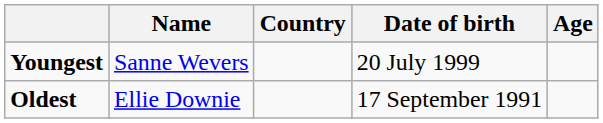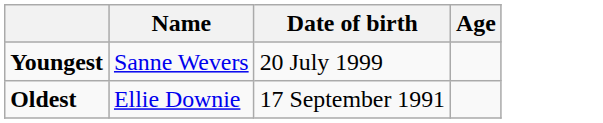- column: Country
